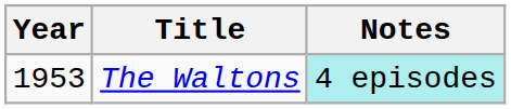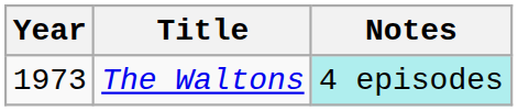The Waltons | Year: 1953 -> 1973
